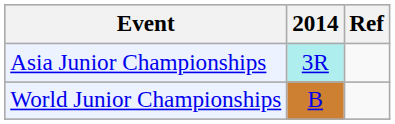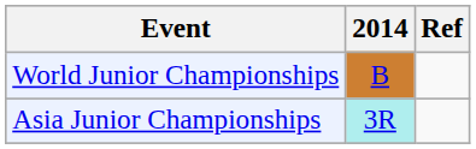rows swapped: Asia Junior Championships <-> World Junior Championships
